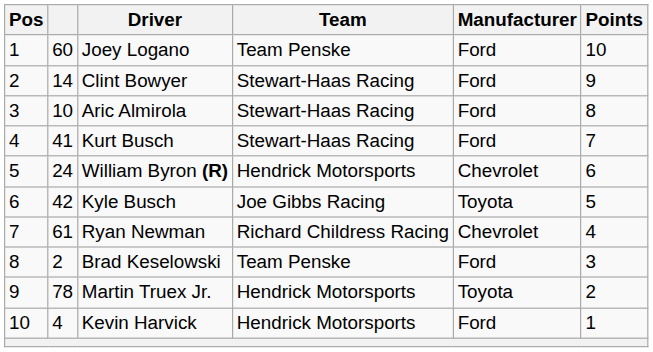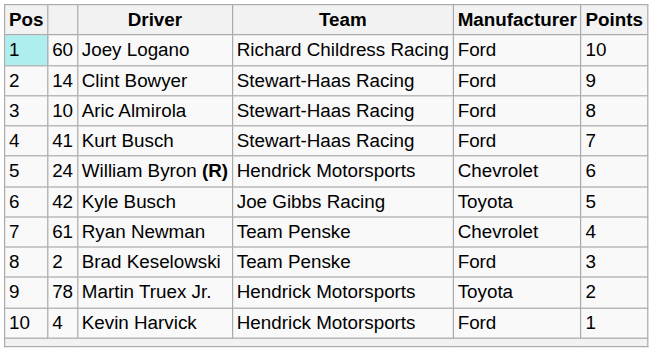Joey Logano | Pos: no background -> paleturquoise background
Joey Logano | Team: Team Penske -> Richard Childress Racing
Ryan Newman | Team: Richard Childress Racing -> Team Penske
